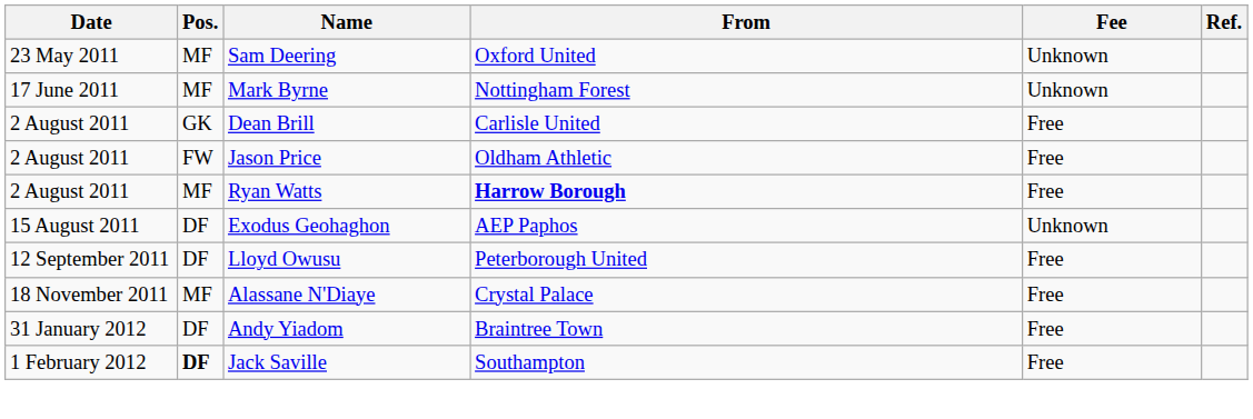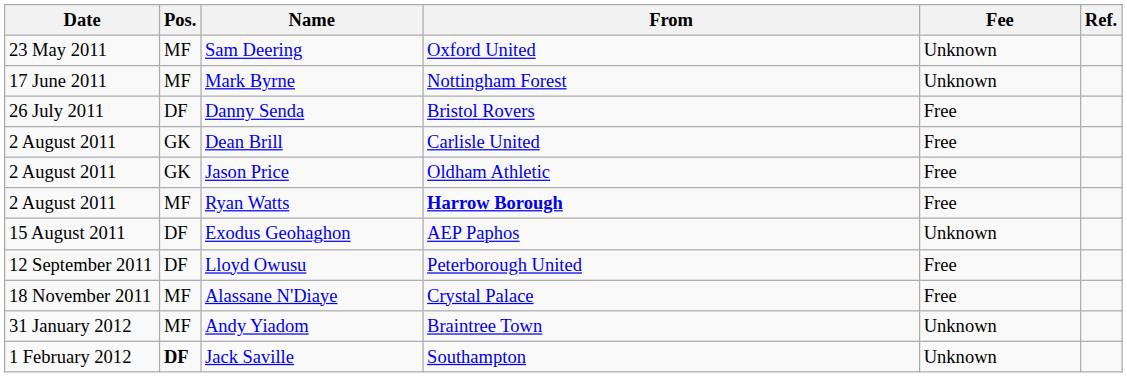+ row: 26 July 2011 | DF | Danny Senda | Bristol Rovers | Free
Jason Price | Pos.: FW -> GK
Andy Yiadom | Pos.: DF -> MF
Andy Yiadom | Fee: Free -> Unknown
Jack Saville | Fee: Free -> Unknown
